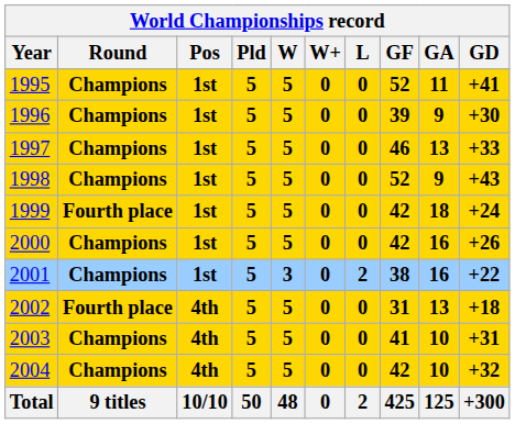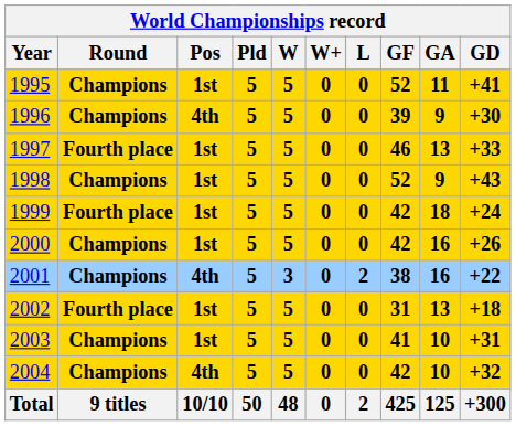1996 | Pos: 1st -> 4th
1997 | Round: Champions -> Fourth place
2001 | Pos: 1st -> 4th
2002 | Pos: 4th -> 1st
2003 | Pos: 4th -> 1st
